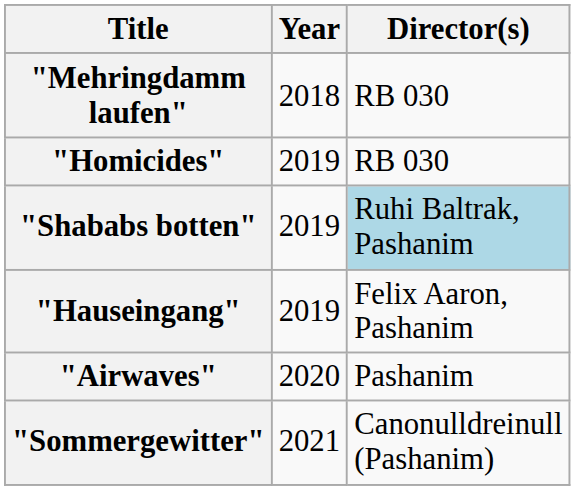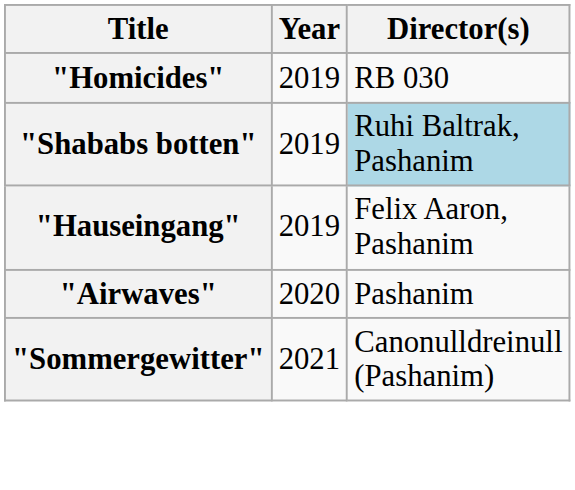- row: "Mehringdamm laufen" | 2018 | RB 030
